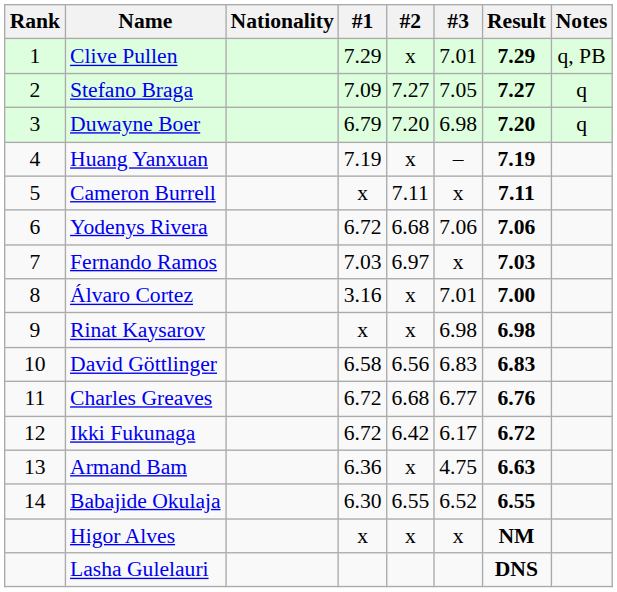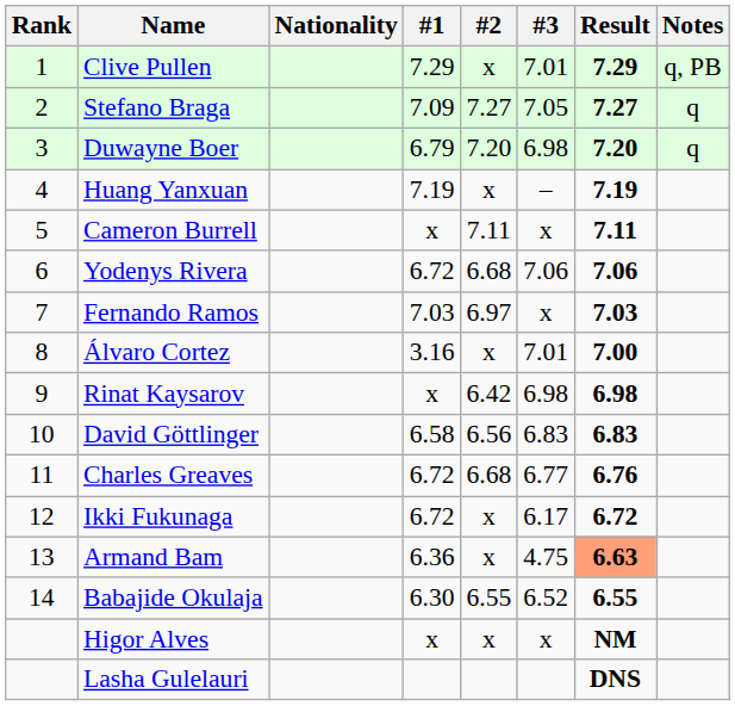Rinat Kaysarov | #2: x -> 6.42
Ikki Fukunaga | #2: 6.42 -> x
Armand Bam | Result: no background -> lightsalmon background
